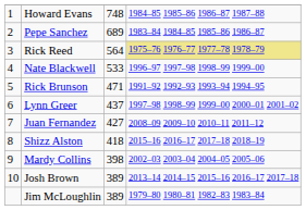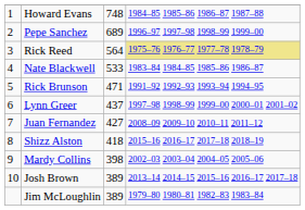Pepe Sanchez | column 4: 1983–84 1984–85 1985–86 1986–87 -> 1996–97 1997–98 1998–99 1999–00
Nate Blackwell | column 4: 1996–97 1997–98 1998–99 1999–00 -> 1983–84 1984–85 1985–86 1986–87
